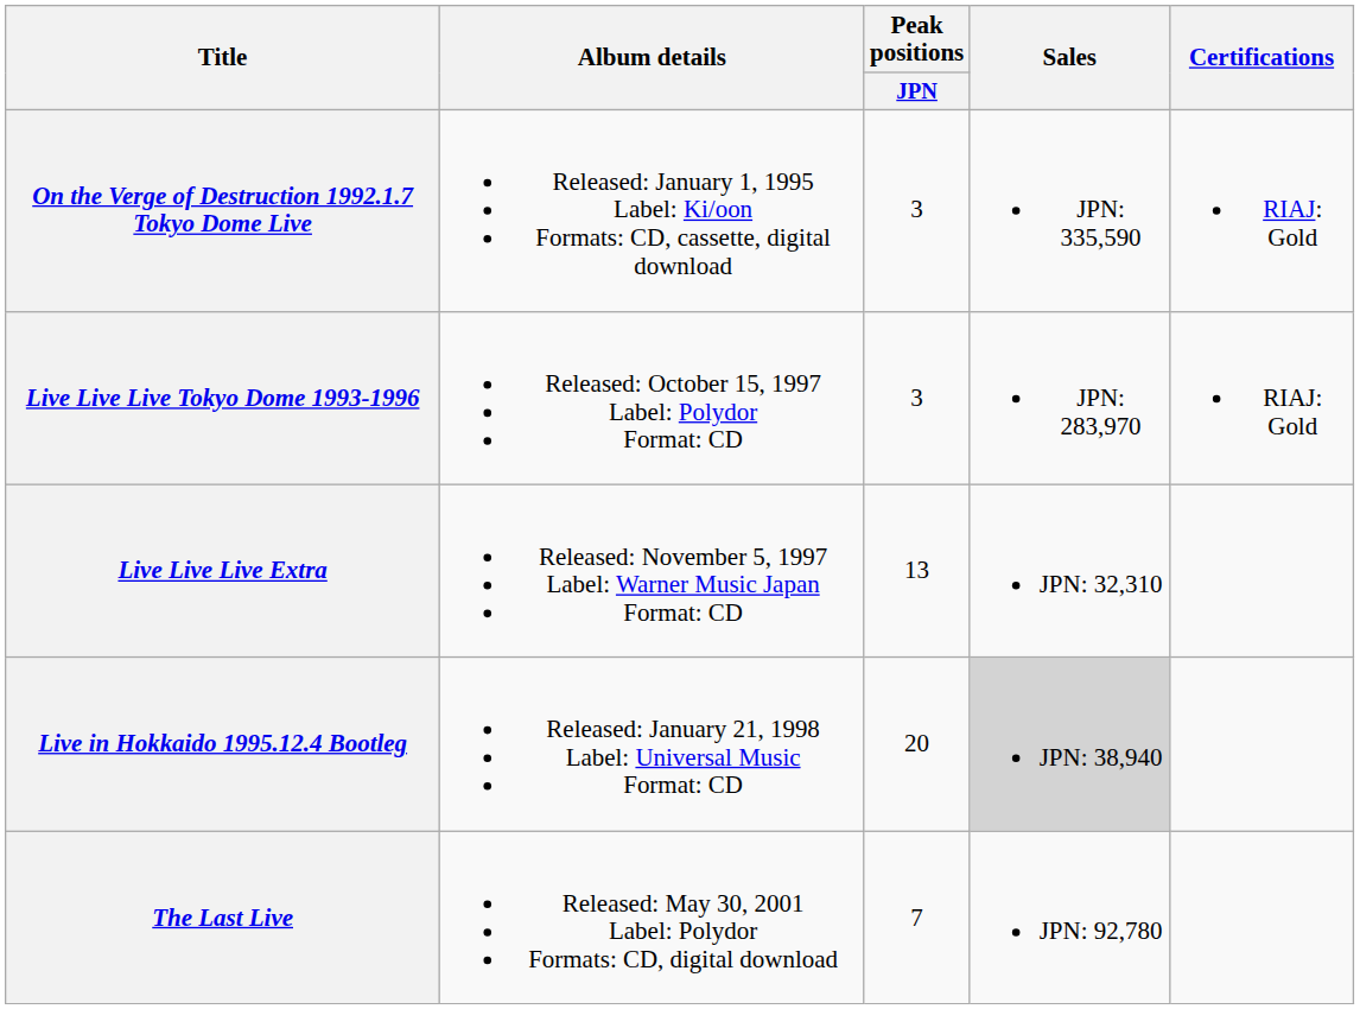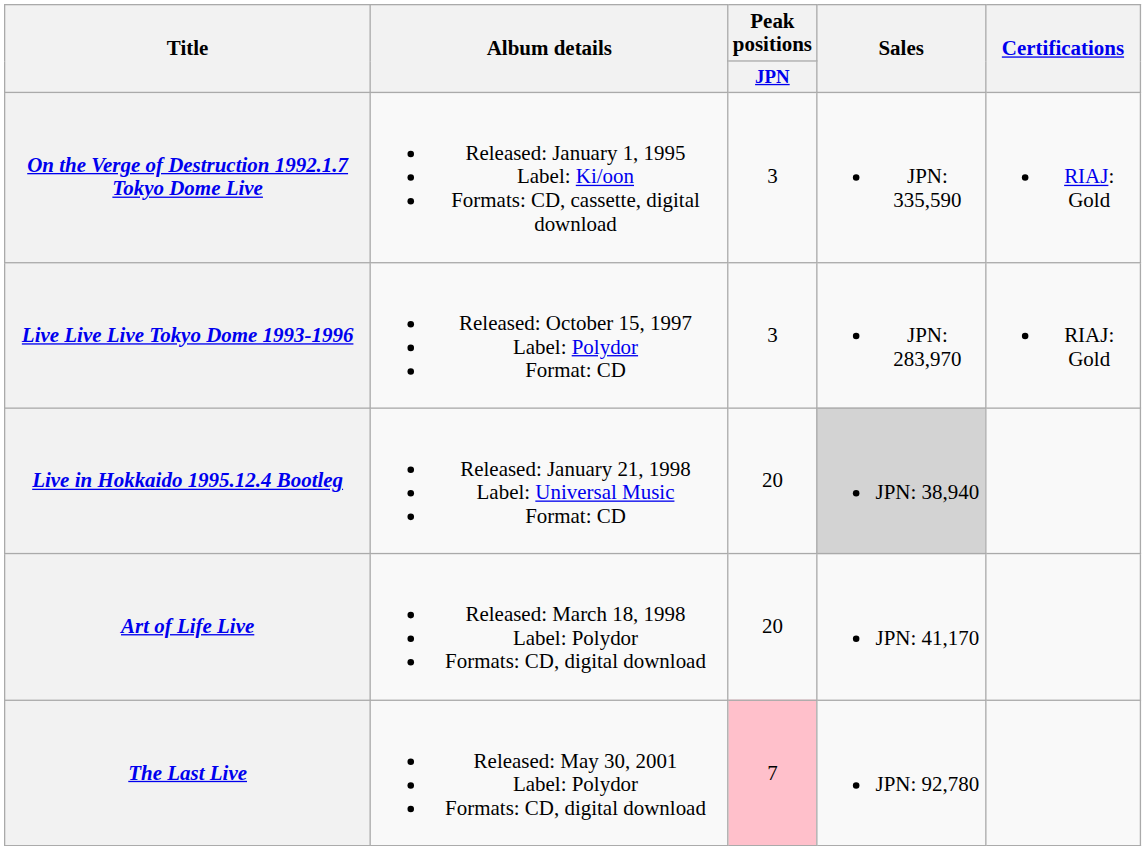- row: Live Live Live Extra | Released: November 5, 1997 Label: Warner Music Japan Format: CD | 13 | JPN: 32,310
+ row: Art of Life Live | Released: March 18, 1998 Label: Polydor Formats: CD, digital download | 20 | JPN: 41,170
The Last Live | Peak positions / JPN: no background -> pink background
